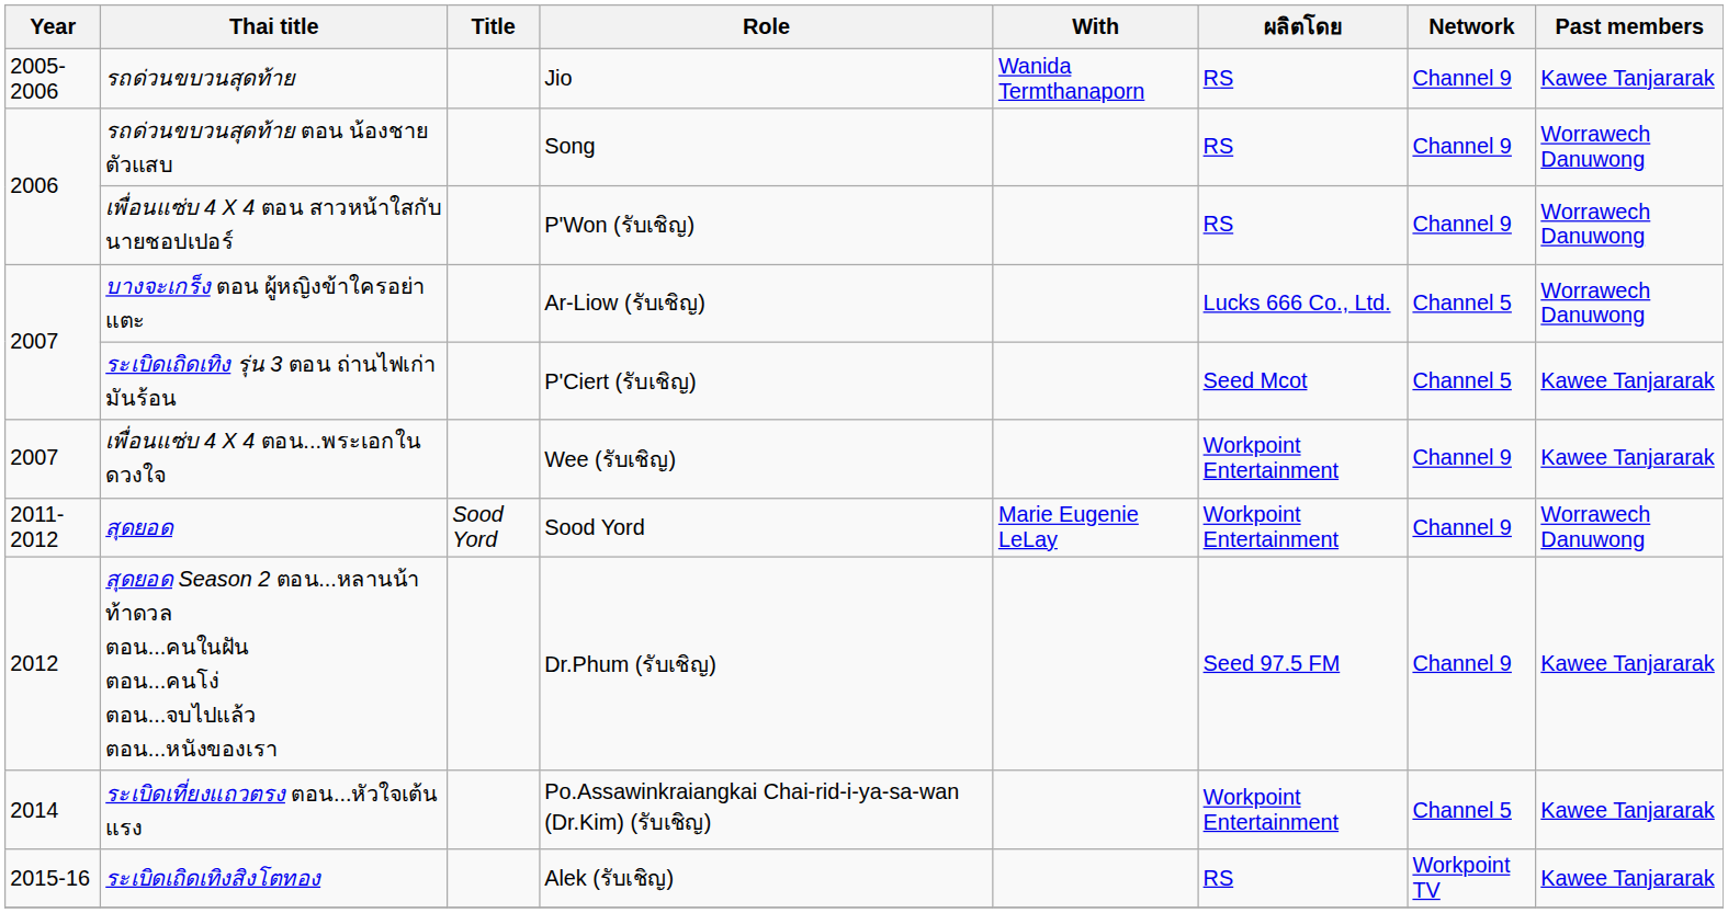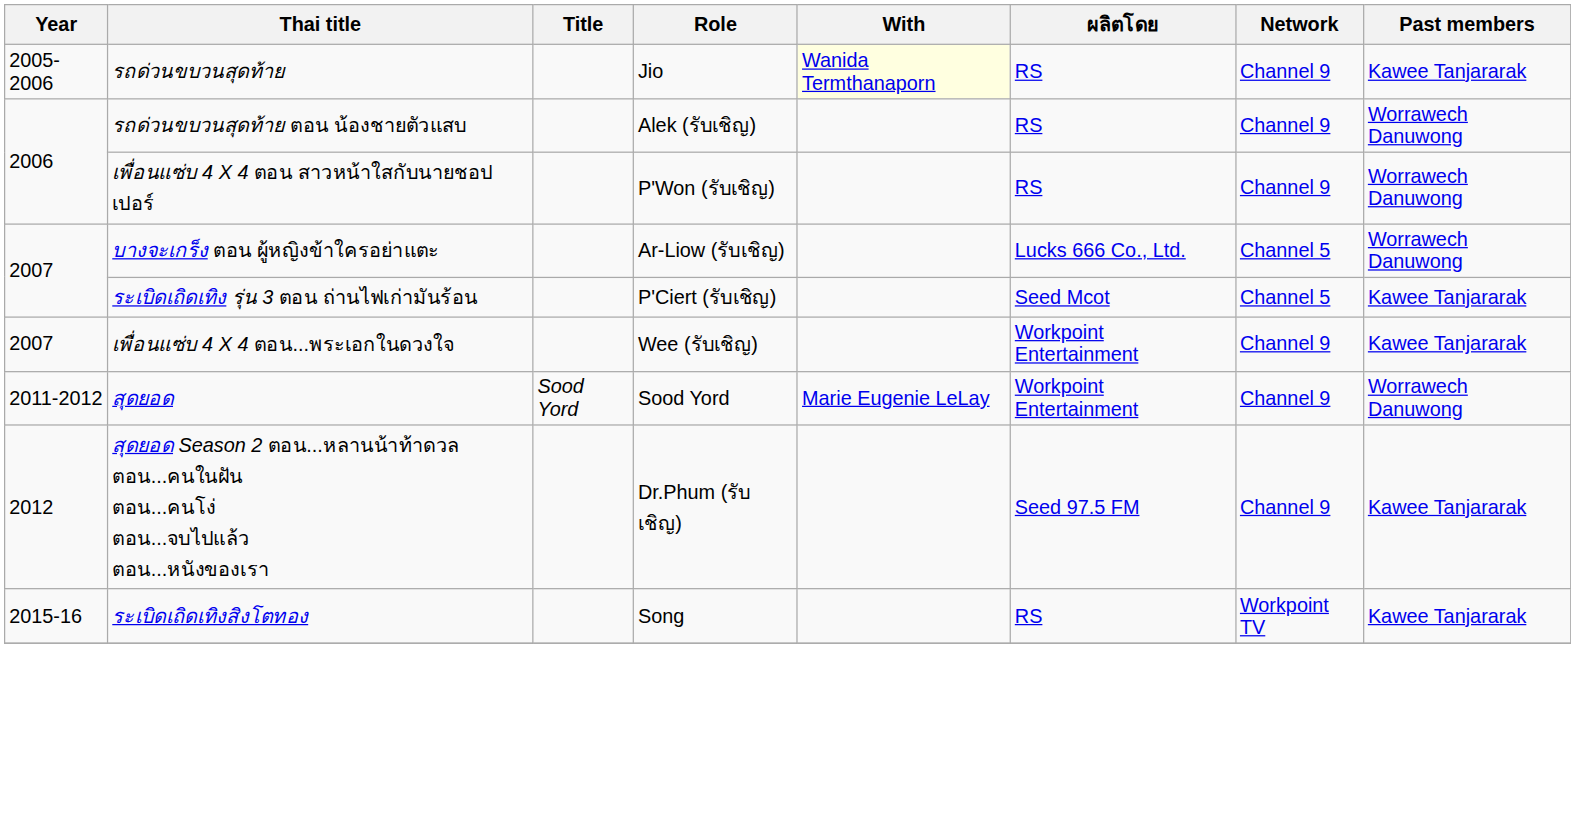รถด่วนขบวนสุดท้าย | With: no background -> lightyellow background
รถด่วนขบวนสุดท้าย ตอน น้องชายตัวแสบ | Role: Song -> Alek (รับเชิญ)
- row: 2014 | ระเบิดเที่ยงแถวตรง ตอน...หัวใจเต้นแรง | Po.Assawinkraiangkai Chai-rid-i-ya-sa-wan (Dr.Kim) (รับเชิญ) | Workpoint Entertainment | Channel 5 | Kawee Tanjararak
ระเบิดเถิดเทิงสิงโตทอง | Role: Alek (รับเชิญ) -> Song
